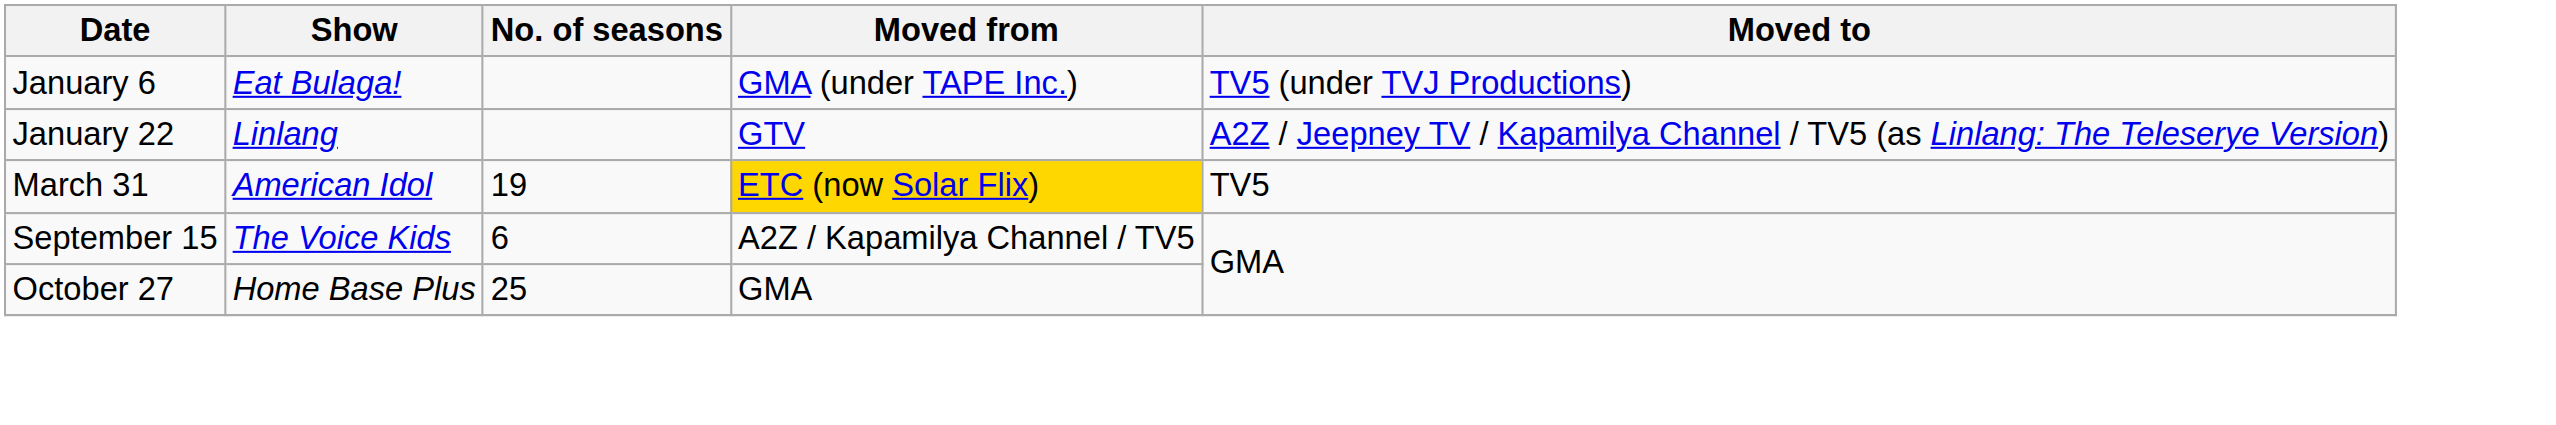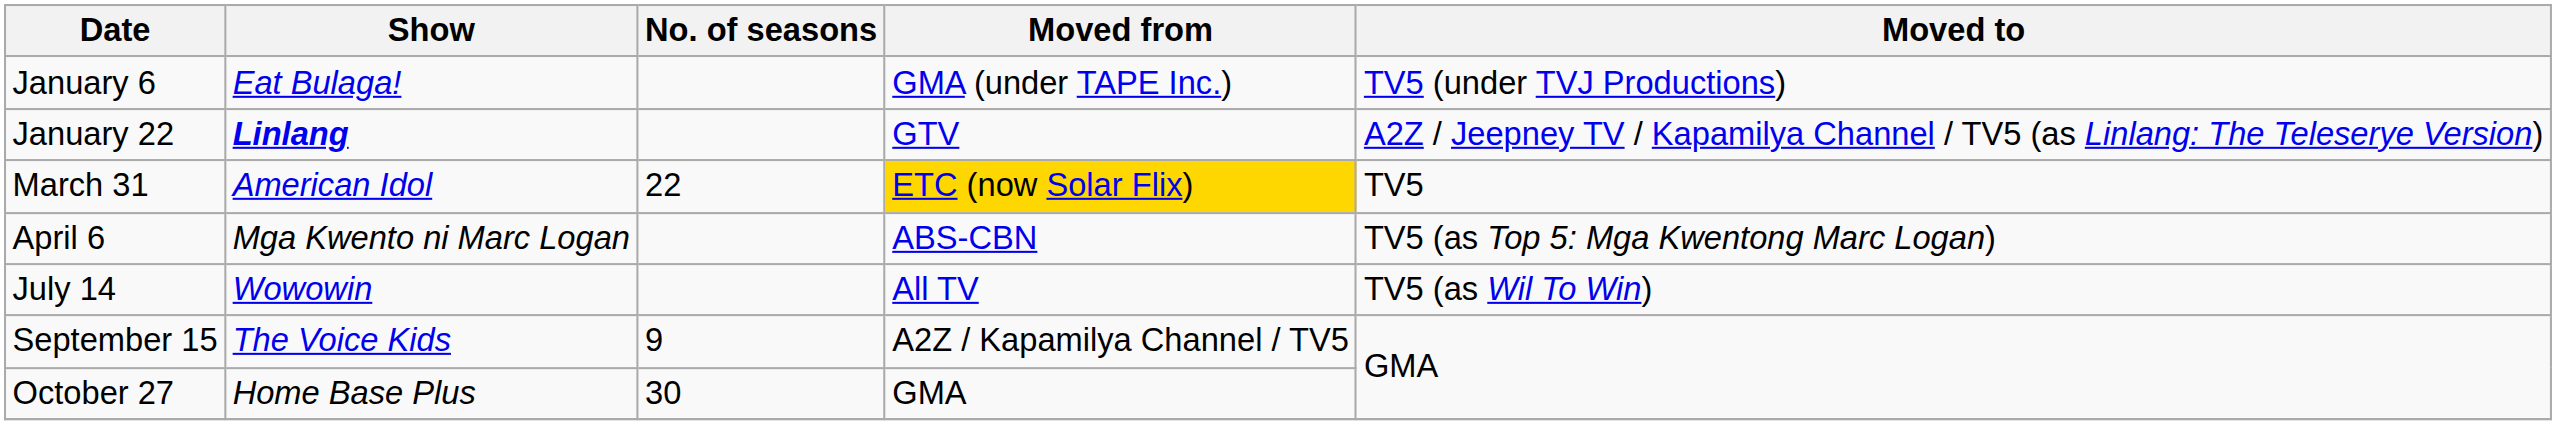January 22 | Show: normal -> bold
March 31 | No. of seasons: 19 -> 22
+ row: April 6 | Mga Kwento ni Marc Logan | ABS-CBN | TV5 (as Top 5: Mga Kwentong Marc Logan)
+ row: July 14 | Wowowin | All TV | TV5 (as Wil To Win)
September 15 | No. of seasons: 6 -> 9
October 27 | No. of seasons: 25 -> 30
